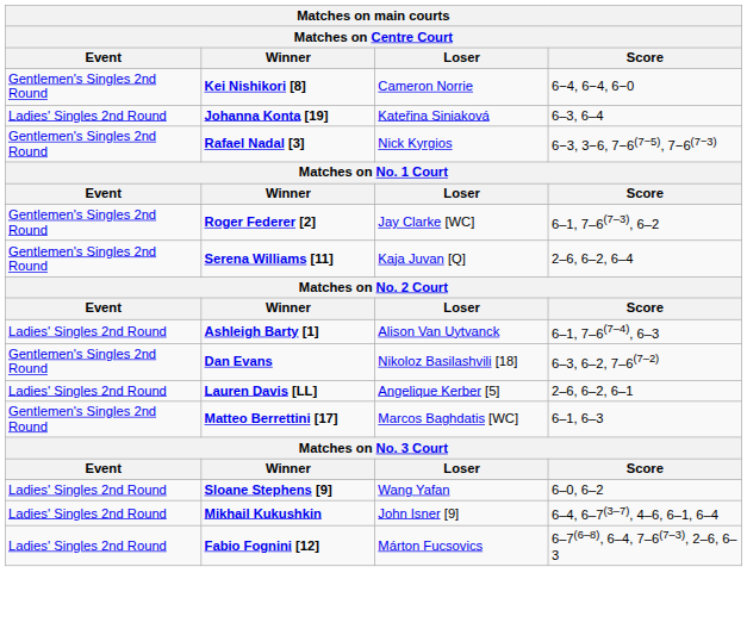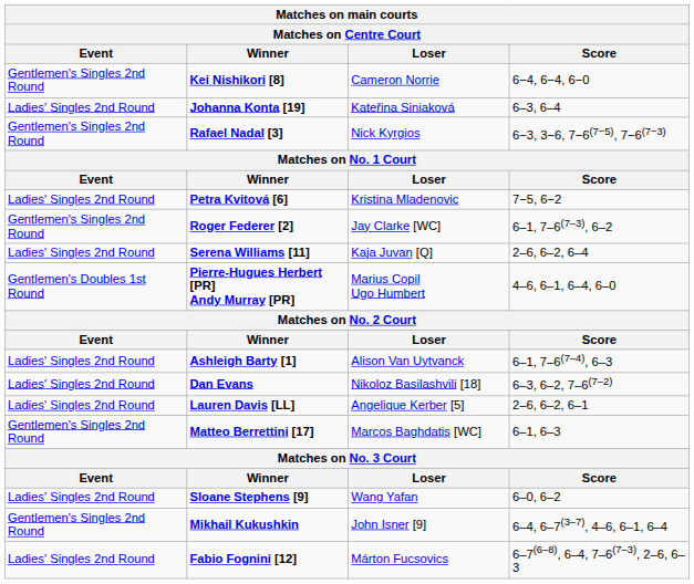+ row: Ladies' Singles 2nd Round | Petra Kvitová [6] | Kristina Mladenovic | 7−5, 6−2
Serena Williams [11] | Event: Gentlemen's Singles 2nd Round -> Ladies' Singles 2nd Round
+ row: Gentlemen's Doubles 1st Round | Pierre-Hugues Herbert [PR] Andy Murray [PR] | Marius Copil Ugo Humbert | 4–6, 6–1, 6–4, 6–0
Dan Evans | Event: Gentlemen's Singles 2nd Round -> Ladies' Singles 2nd Round
Mikhail Kukushkin | Event: Ladies' Singles 2nd Round -> Gentlemen's Singles 2nd Round
